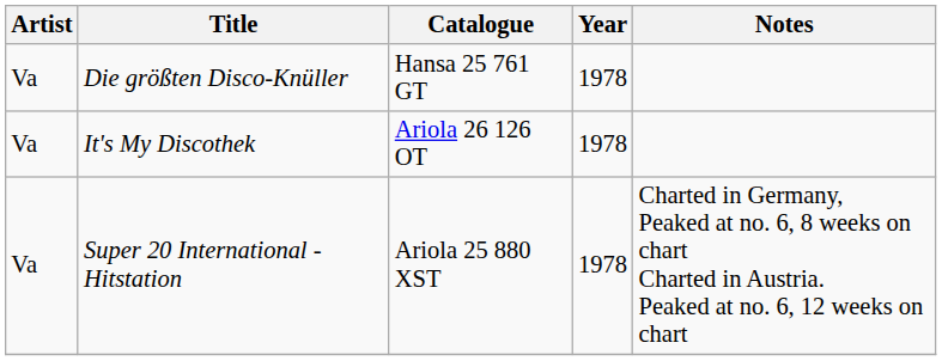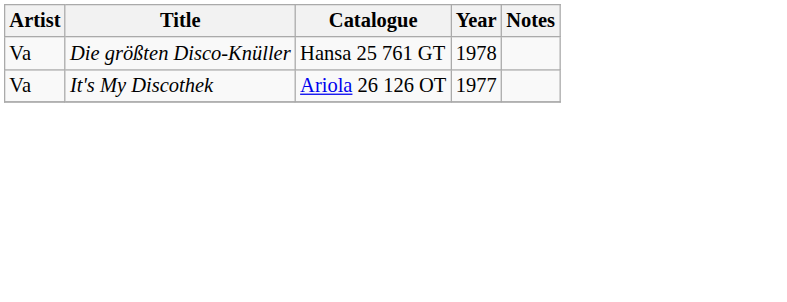It's My Discothek | Year: 1978 -> 1977
- row: Va | Super 20 International - Hitstation | Ariola 25 880 XST | 1978 | Charted in Germany, Peaked at no. 6, 8 weeks on chart Charted in Austria. Peaked at no. 6, 12 weeks on chart
